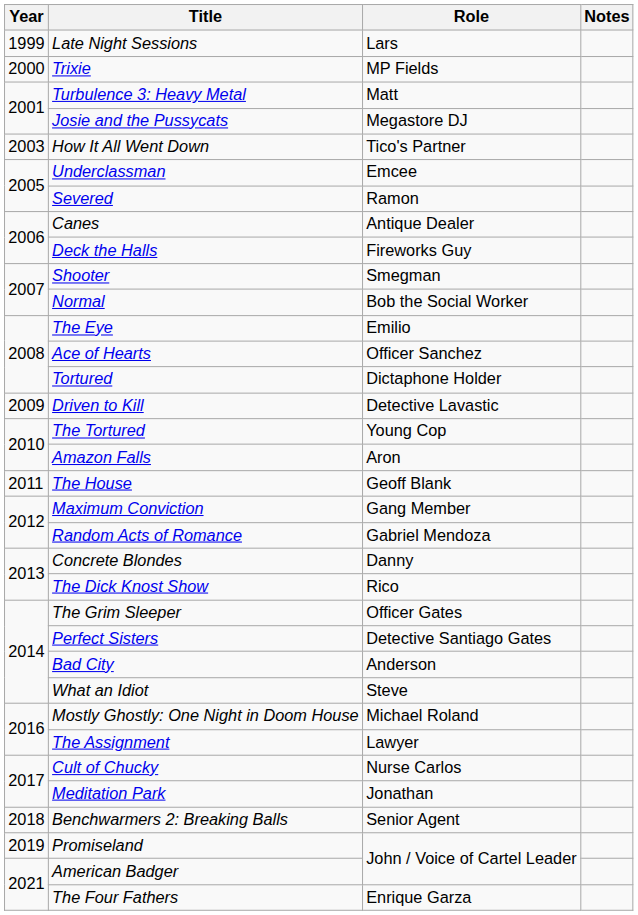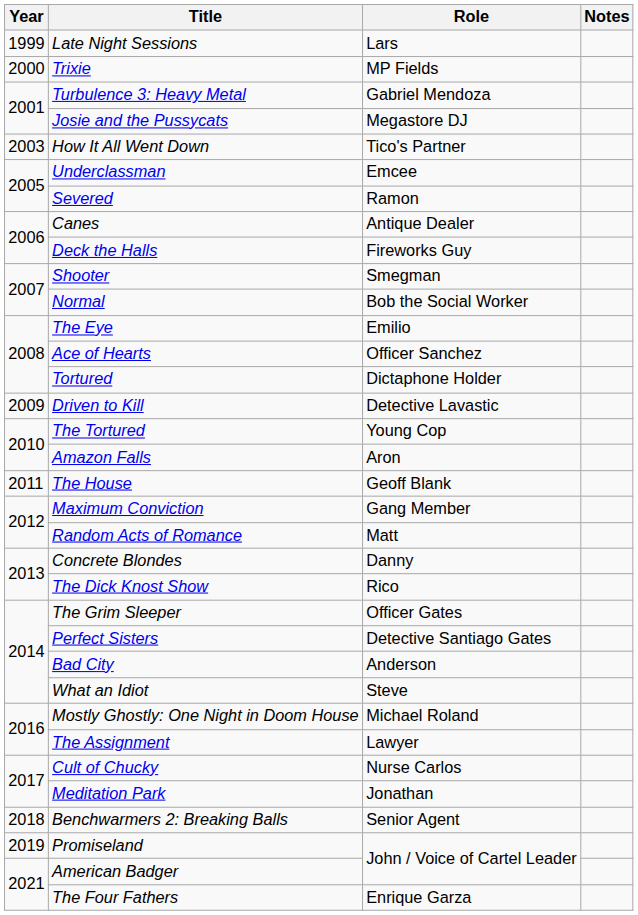Turbulence 3: Heavy Metal | Role: Matt -> Gabriel Mendoza
Random Acts of Romance | Role: Gabriel Mendoza -> Matt
